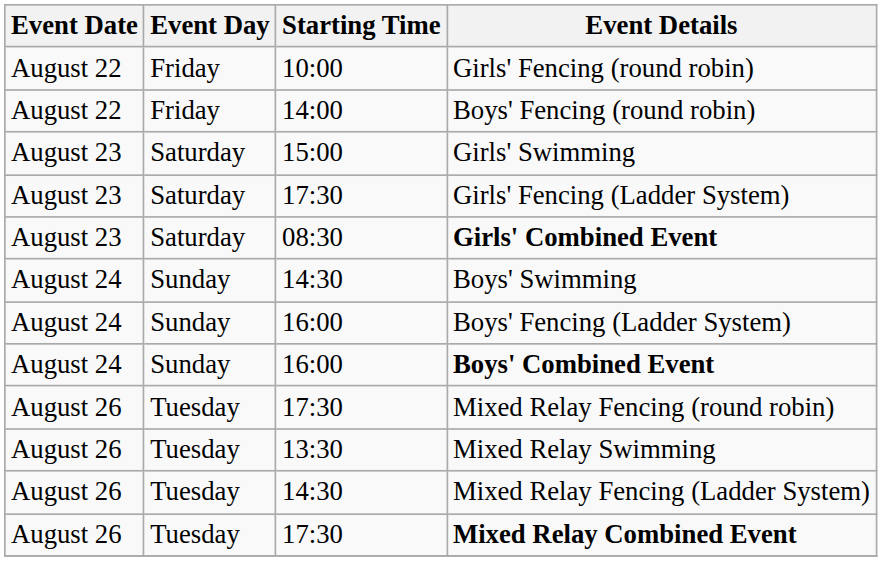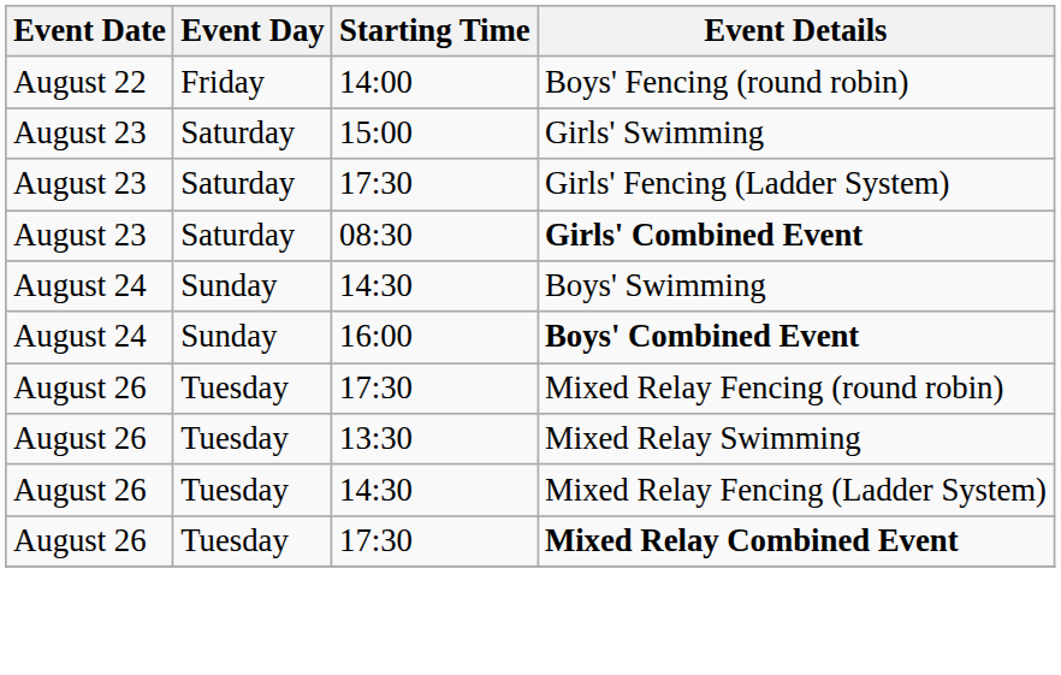- row: August 22 | Friday | 10:00 | Girls' Fencing (round robin)
- row: August 24 | Sunday | 16:00 | Boys' Fencing (Ladder System)
